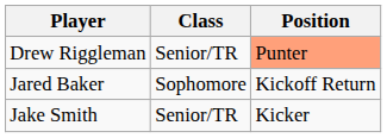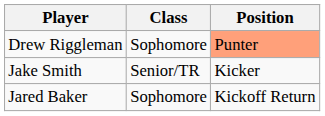Drew Riggleman | Class: Senior/TR -> Sophomore
rows swapped: Jake Smith <-> Jared Baker
